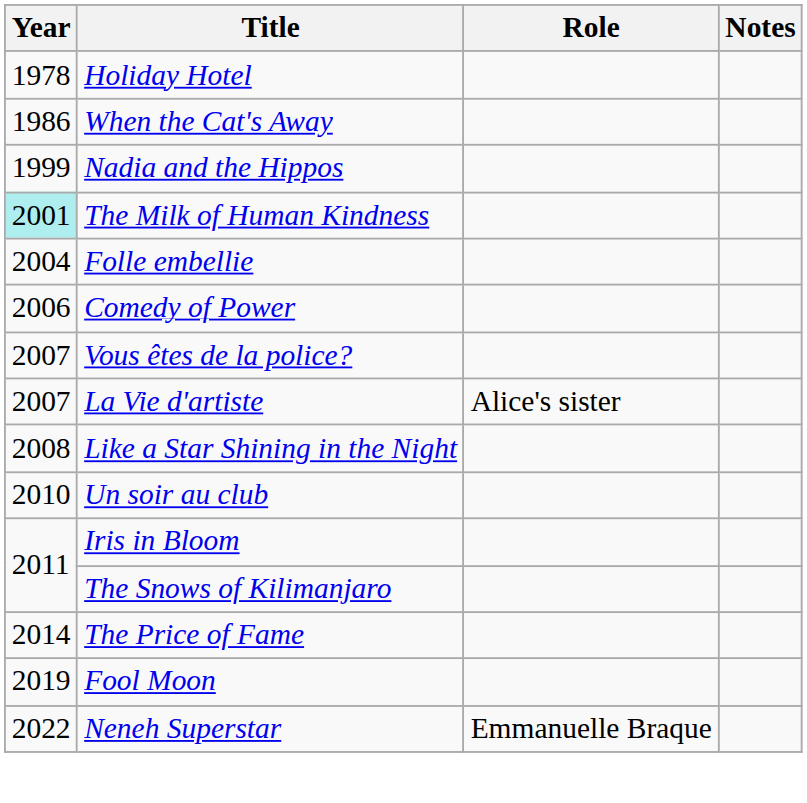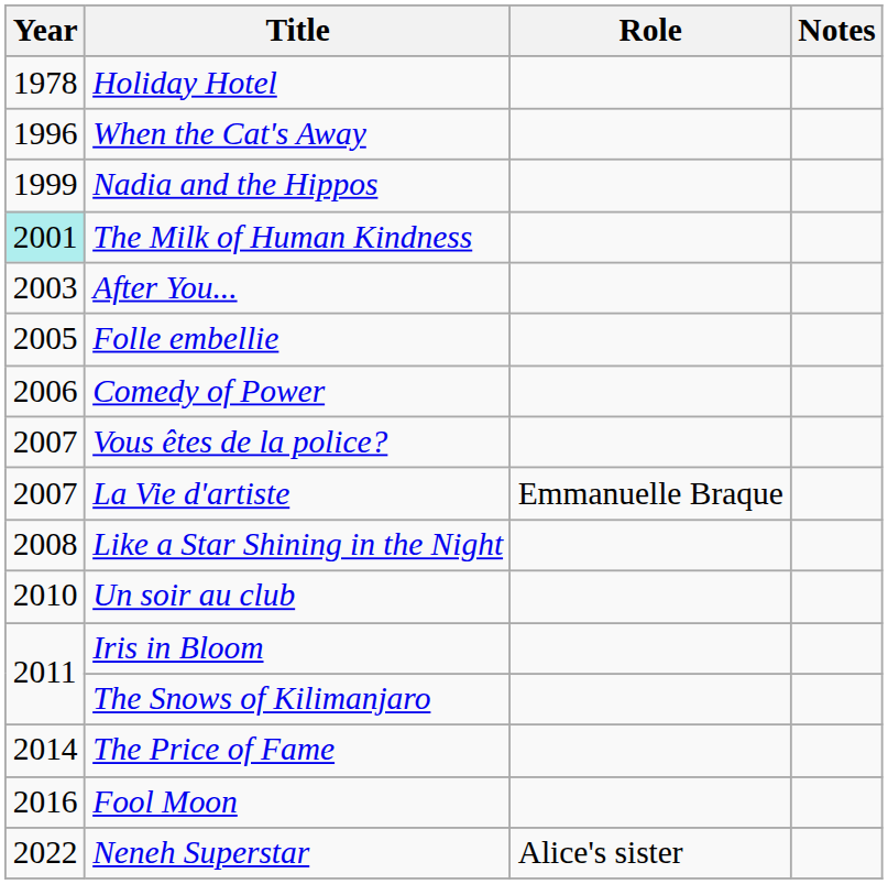When the Cat's Away | Year: 1986 -> 1996
+ row: 2003 | After You...
Folle embellie | Year: 2004 -> 2005
La Vie d'artiste | Role: Alice's sister -> Emmanuelle Braque
Fool Moon | Year: 2019 -> 2016
Neneh Superstar | Role: Emmanuelle Braque -> Alice's sister
